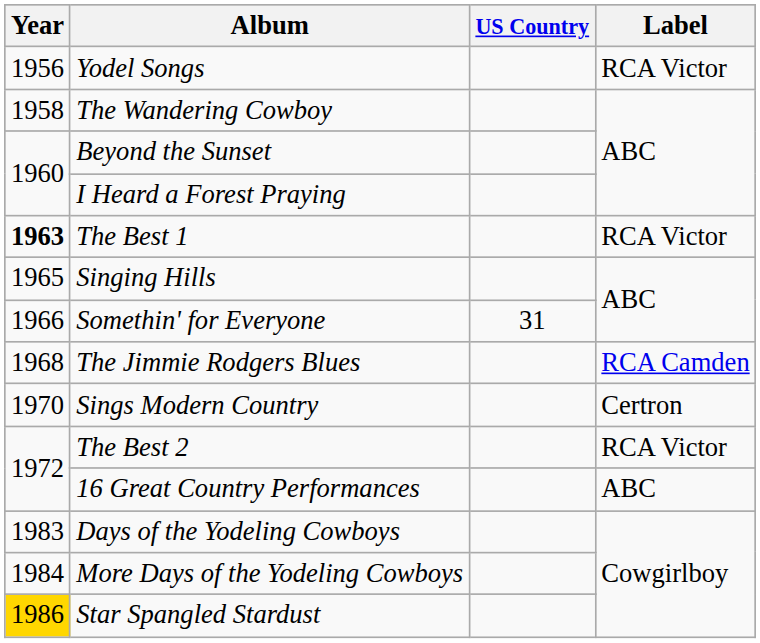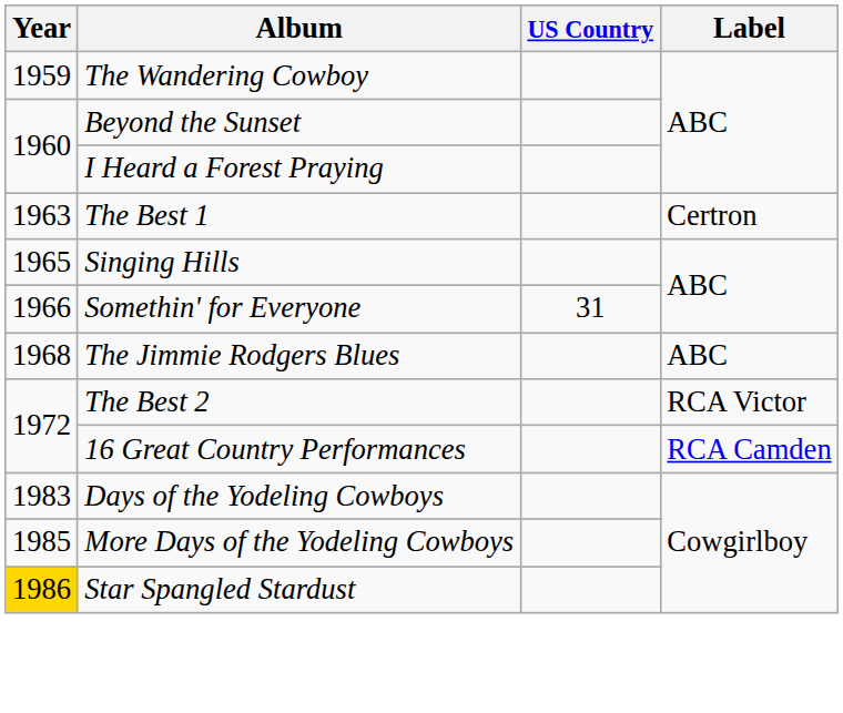- row: 1956 | Yodel Songs | RCA Victor
The Wandering Cowboy | Year: 1958 -> 1959
The Best 1 | Year: bold -> normal
The Best 1 | Label: RCA Victor -> Certron
The Jimmie Rodgers Blues | Label: RCA Camden -> ABC
- row: 1970 | Sings Modern Country | Certron
16 Great Country Performances | Label: ABC -> RCA Camden
More Days of the Yodeling Cowboys | Year: 1984 -> 1985
